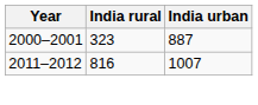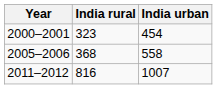2000–2001 | India urban: 887 -> 454
+ row: 2005–2006 | 368 | 558
